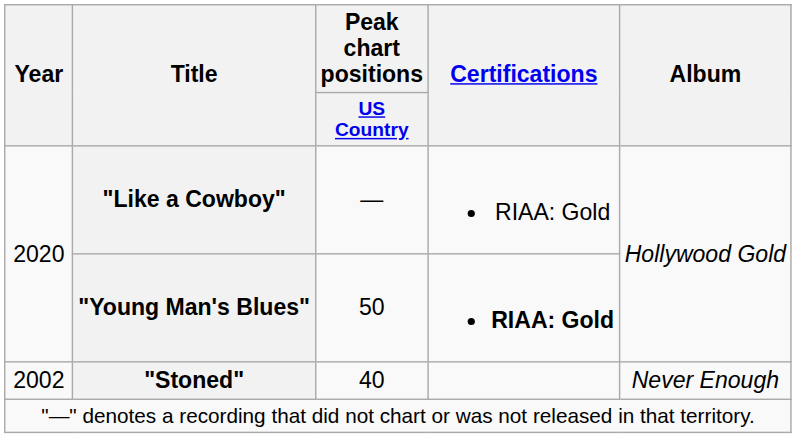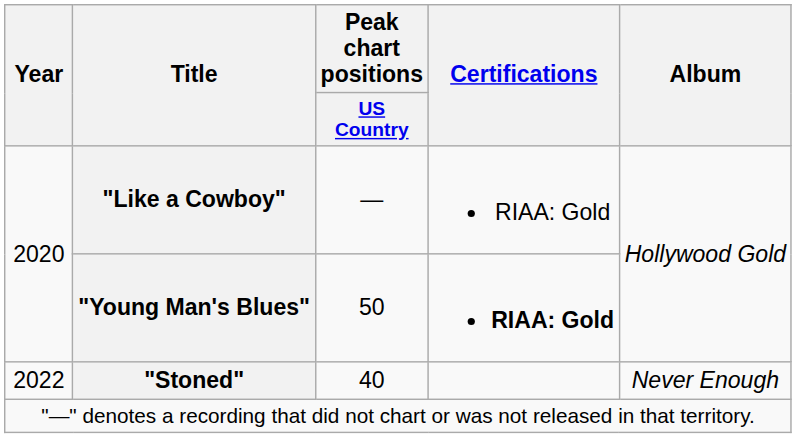"Stoned" | Year: 2002 -> 2022
